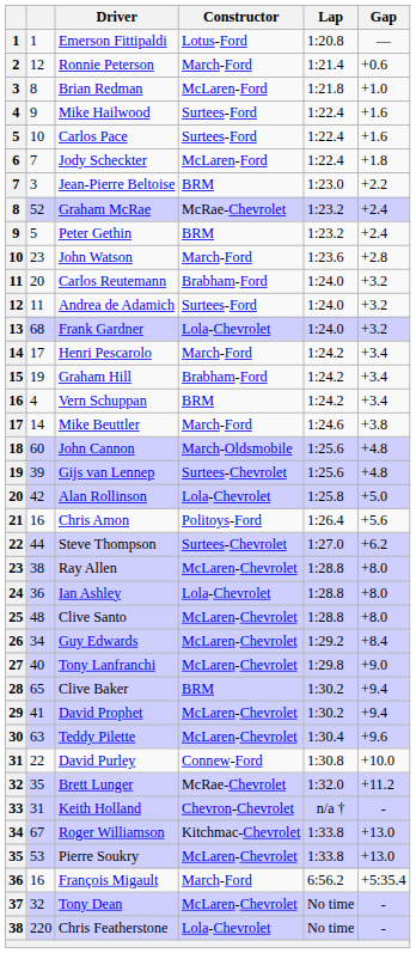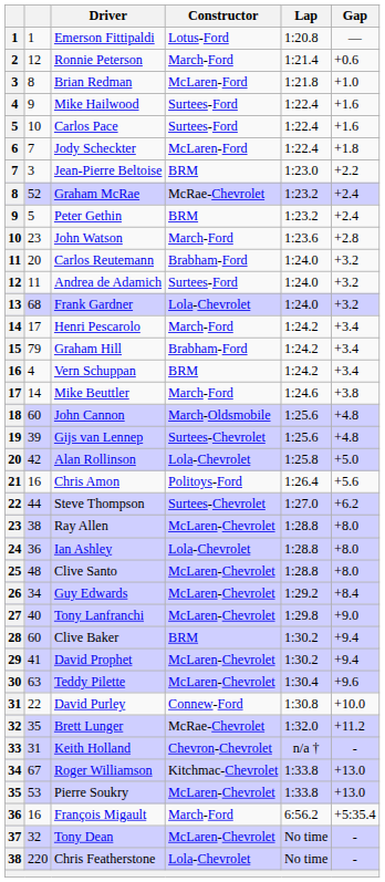Graham Hill | column 2: 19 -> 79
Clive Baker | column 2: 65 -> 60
